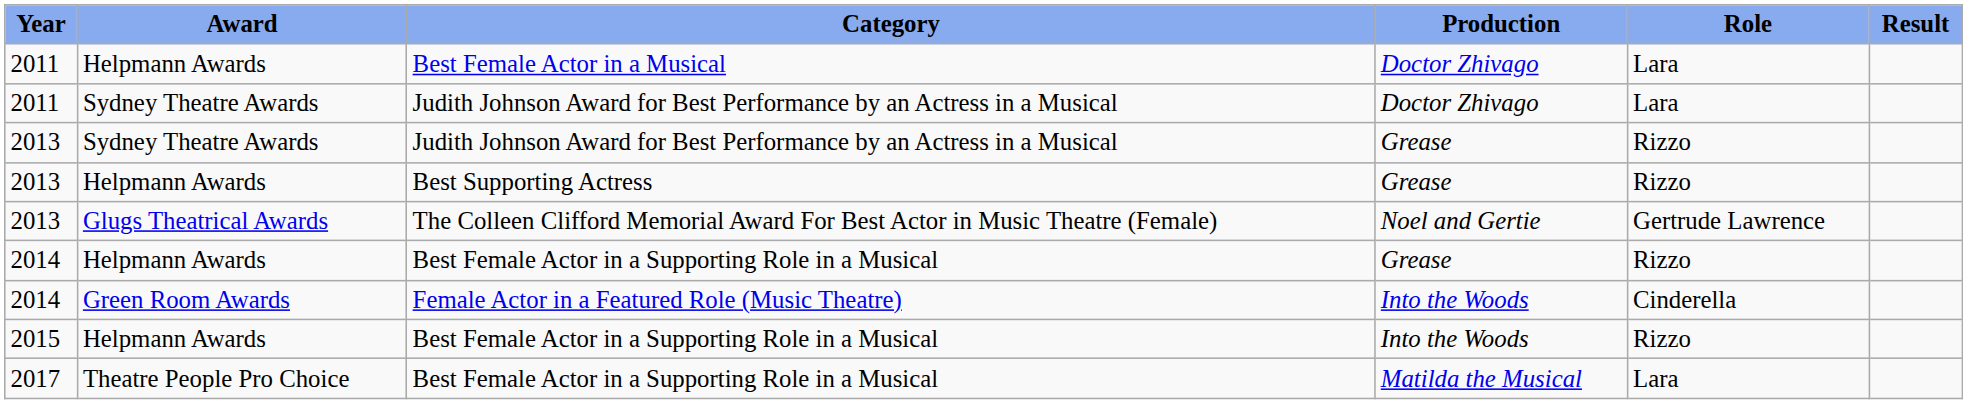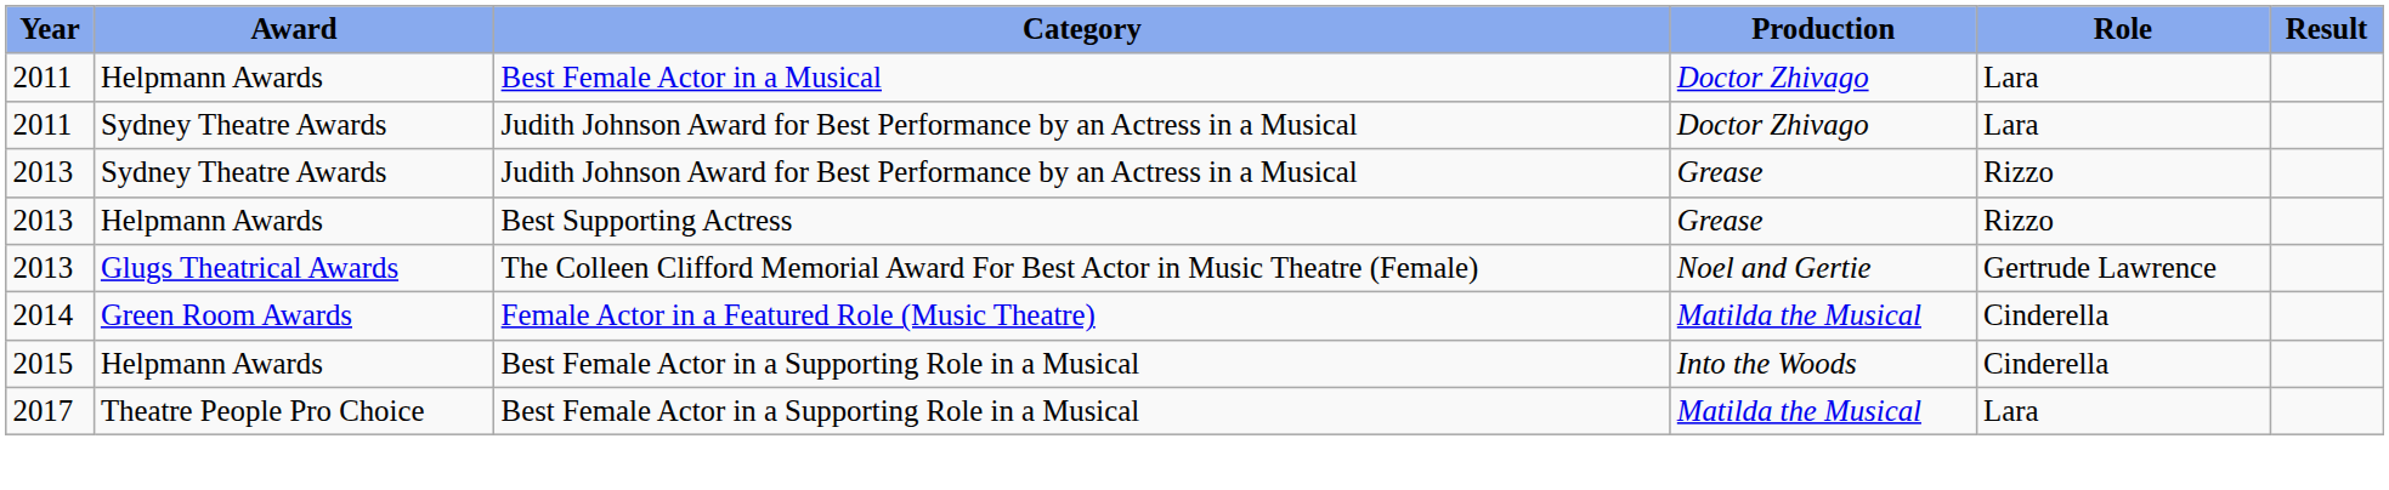- row: 2014 | Helpmann Awards | Best Female Actor in a Supporting Role in a Musical | Grease | Rizzo
Female Actor in a Featured Role (Music Theatre) | Production: Into the Woods -> Matilda the Musical
2015 / Best Female Actor in a Supporting Role in a Musical | Role: Rizzo -> Cinderella
